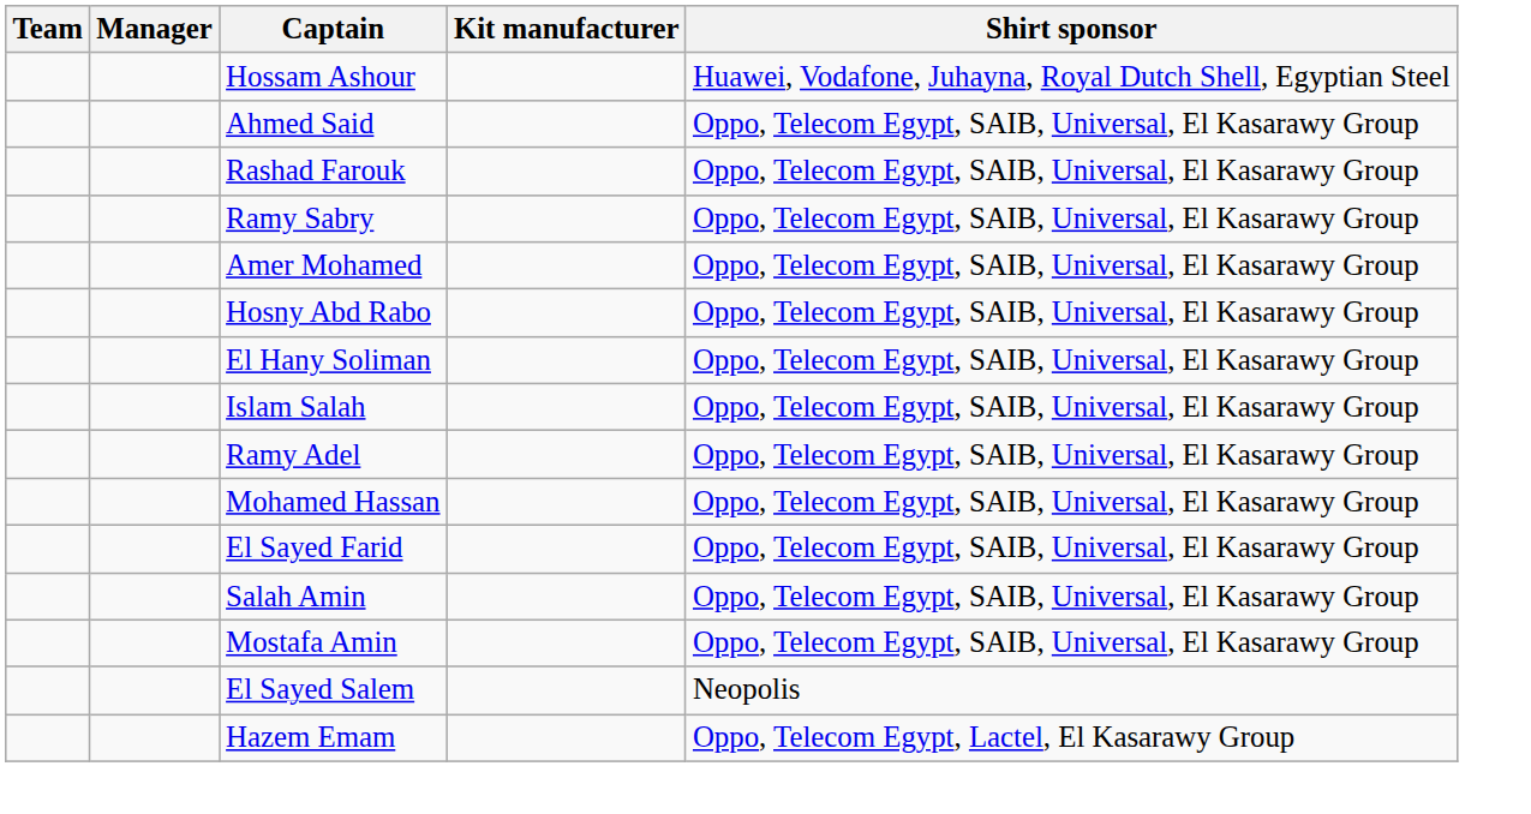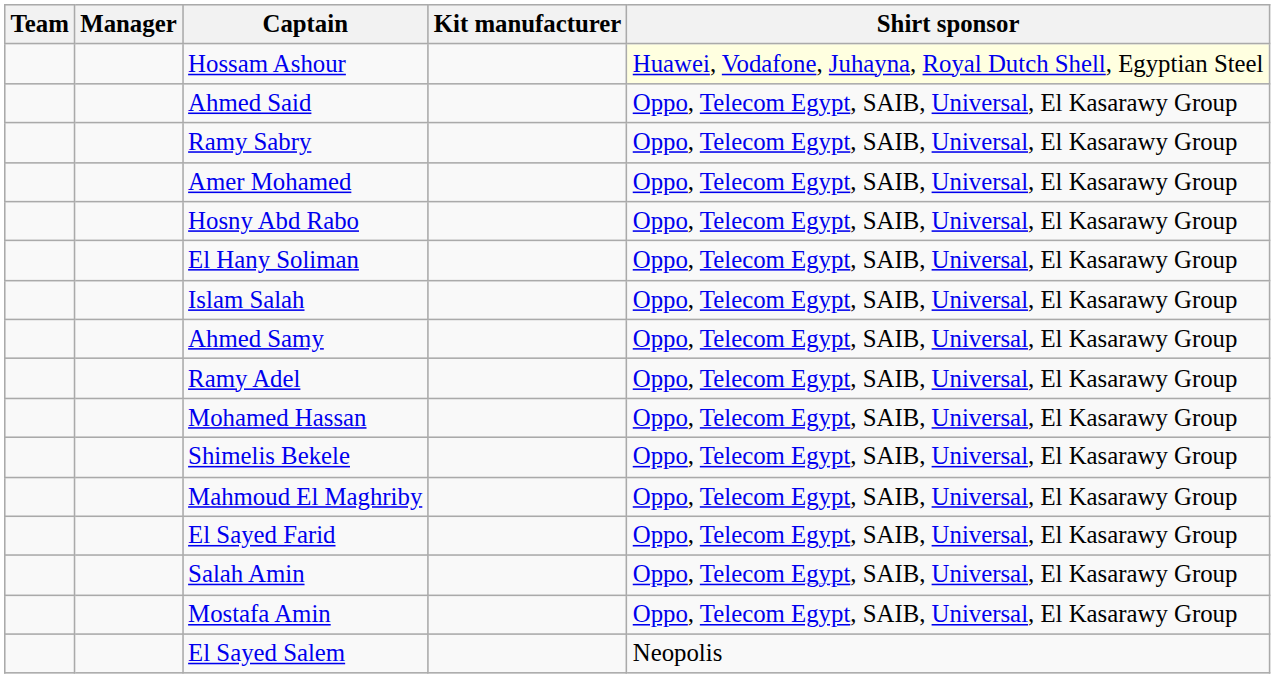Hossam Ashour | Shirt sponsor: no background -> lightyellow background
- row: Rashad Farouk | Oppo, Telecom Egypt, SAIB, Universal, El Kasarawy Group
+ row: Ahmed Samy | Oppo, Telecom Egypt, SAIB, Universal, El Kasarawy Group
+ row: Shimelis Bekele | Oppo, Telecom Egypt, SAIB, Universal, El Kasarawy Group
+ row: Mahmoud El Maghriby | Oppo, Telecom Egypt, SAIB, Universal, El Kasarawy Group
- row: Hazem Emam | Oppo, Telecom Egypt, Lactel, El Kasarawy Group
